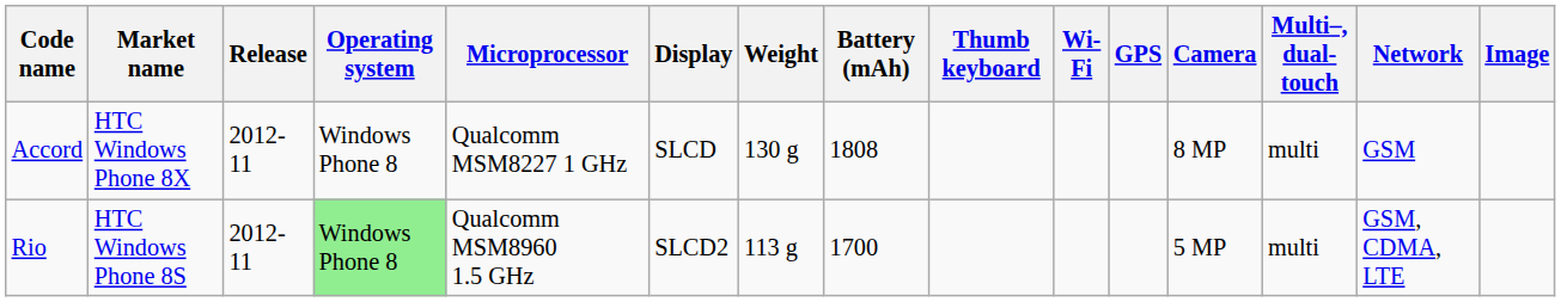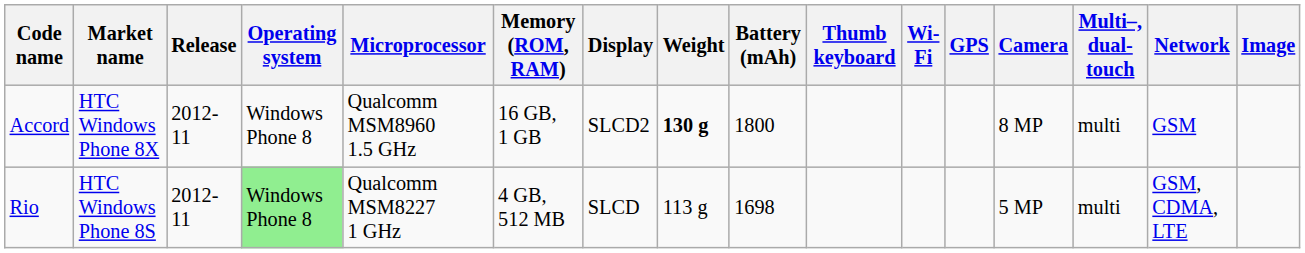+ column: Memory (ROM, RAM) | 16 GB, 1 GB | 4 GB, 512 MB
Accord | Microprocessor: Qualcomm MSM8227 1 GHz -> Qualcomm MSM8960 1.5 GHz
Accord | Display: SLCD -> SLCD2
Accord | Weight: normal -> bold
Accord | Battery (mAh): 1808 -> 1800
Rio | Microprocessor: Qualcomm MSM8960 1.5 GHz -> Qualcomm MSM8227 1 GHz
Rio | Display: SLCD2 -> SLCD
Rio | Battery (mAh): 1700 -> 1698
